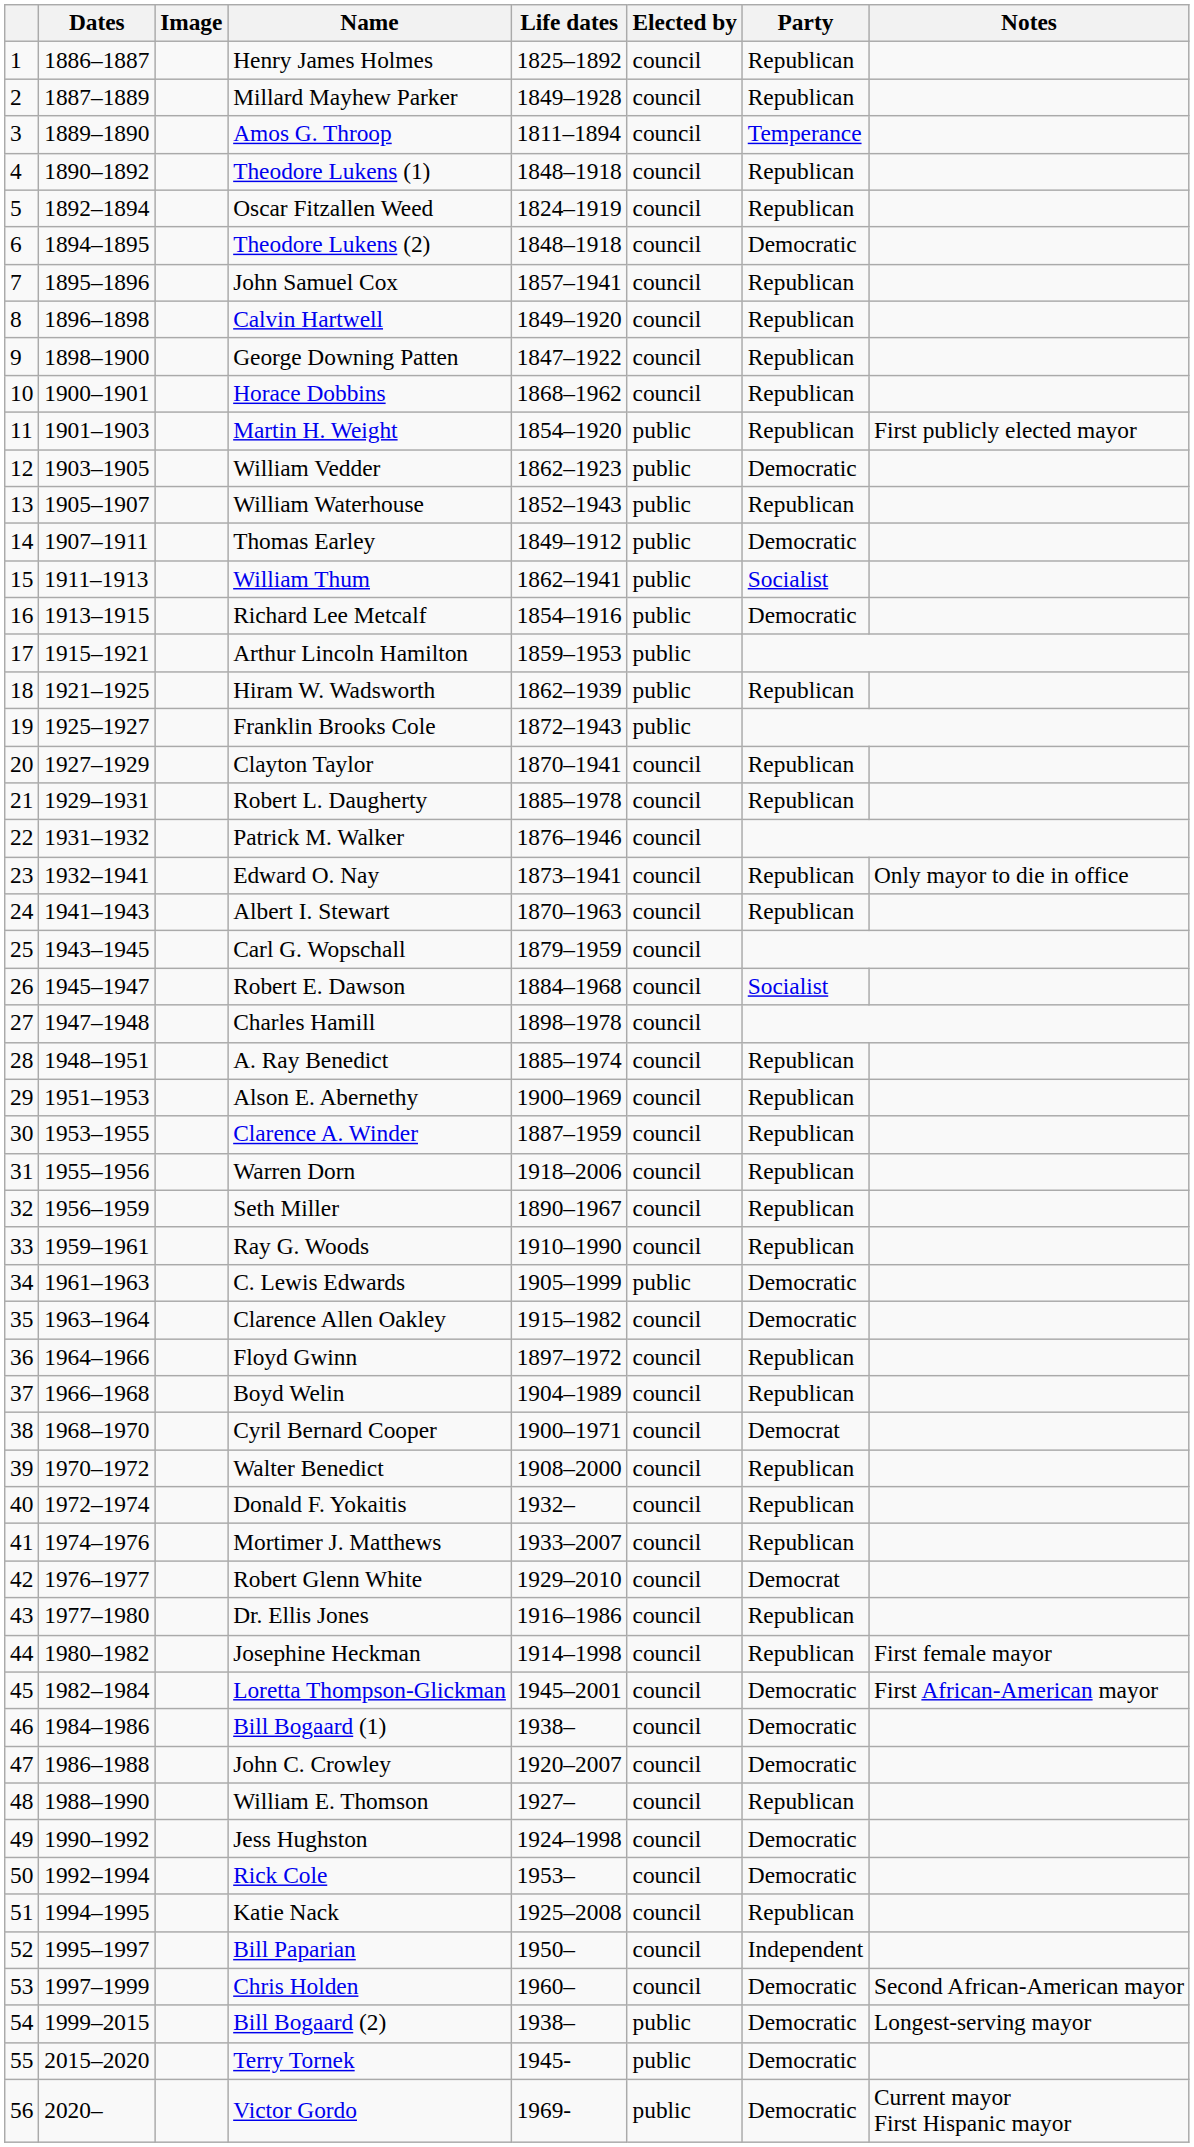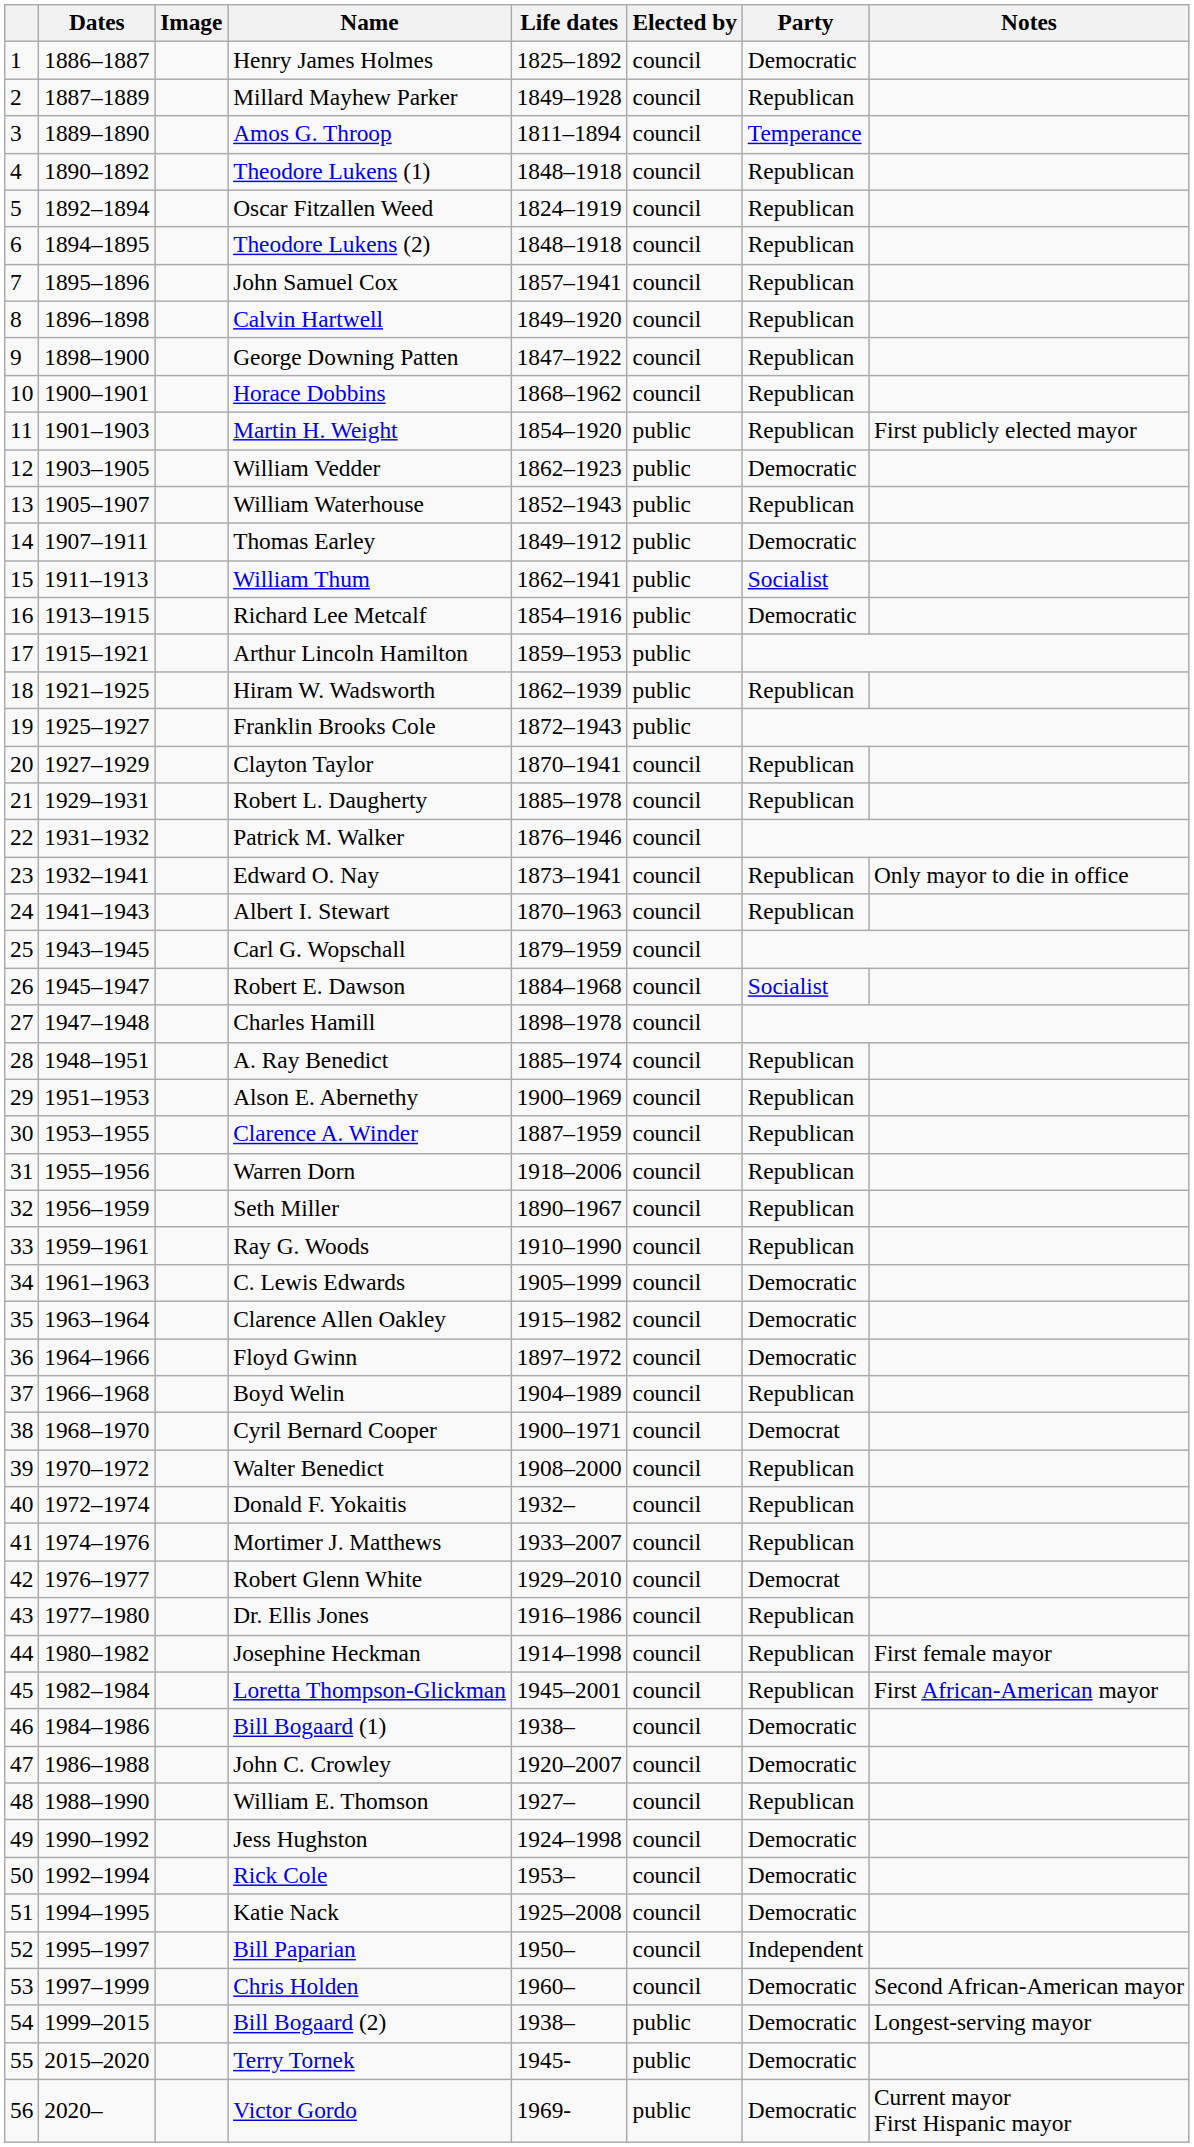Henry James Holmes | Party: Republican -> Democratic
Theodore Lukens (2) | Party: Democratic -> Republican
C. Lewis Edwards | Elected by: public -> council
Floyd Gwinn | Party: Republican -> Democratic
Loretta Thompson-Glickman | Party: Democratic -> Republican
Katie Nack | Party: Republican -> Democratic
